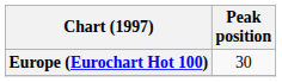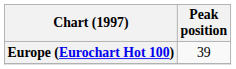Europe (Eurochart Hot 100) | Peak position: 30 -> 39
